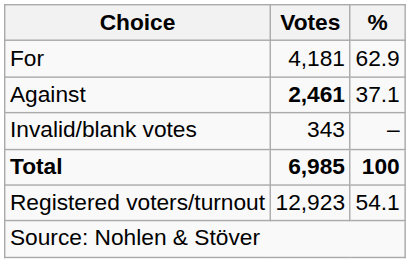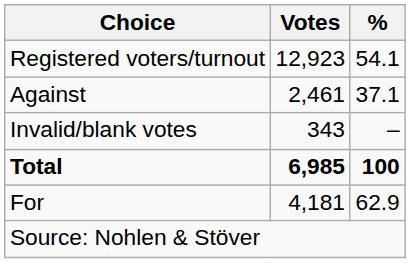rows swapped: For <-> Registered voters/turnout
Against | Votes: bold -> normal
